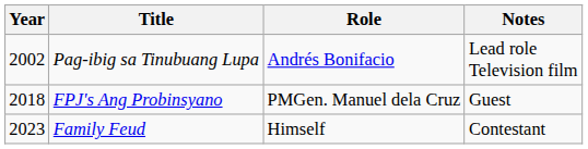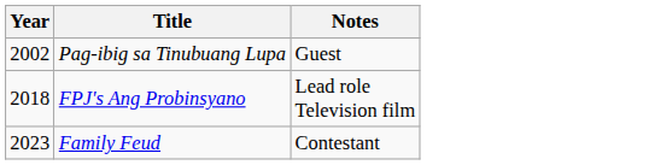- column: Role | Andrés Bonifacio | PMGen. Manuel dela Cruz | Himself
Pag-ibig sa Tinubuang Lupa | Notes: Lead role Television film -> Guest
FPJ's Ang Probinsyano | Notes: Guest -> Lead role Television film
